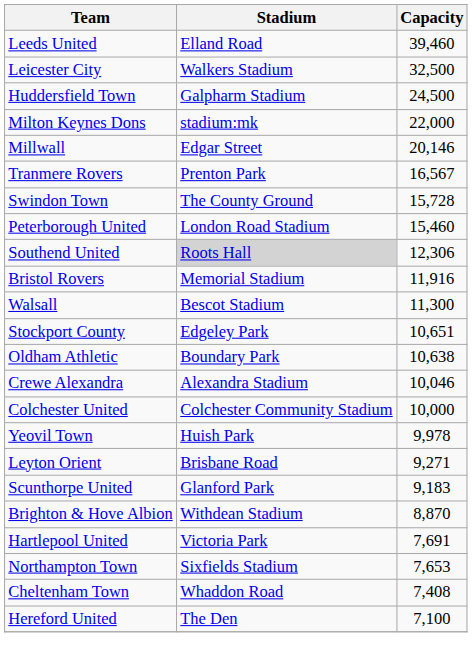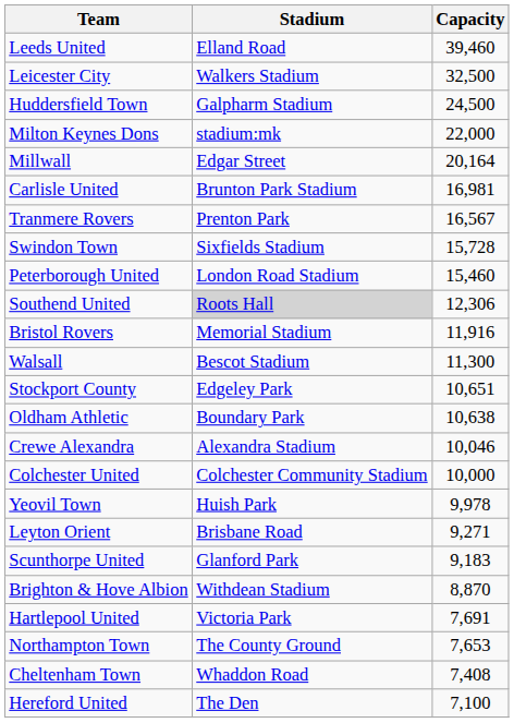Millwall | Capacity: 20,146 -> 20,164
+ row: Carlisle United | Brunton Park Stadium | 16,981
Swindon Town | Stadium: The County Ground -> Sixfields Stadium
Northampton Town | Stadium: Sixfields Stadium -> The County Ground
